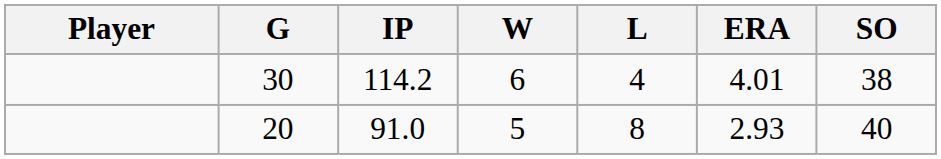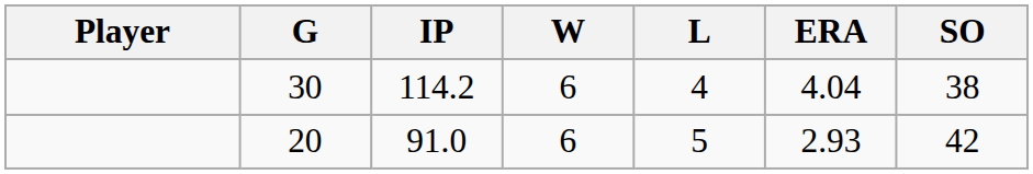30 | ERA: 4.01 -> 4.04
20 | W: 5 -> 6
20 | L: 8 -> 5
20 | SO: 40 -> 42
